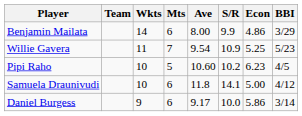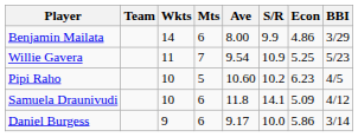Samuela Draunivudi | Econ: 5.00 -> 5.09
